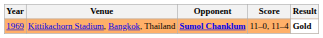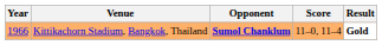Kittikachorn Stadium, Bangkok, Thailand | Year: 1969 -> 1966
